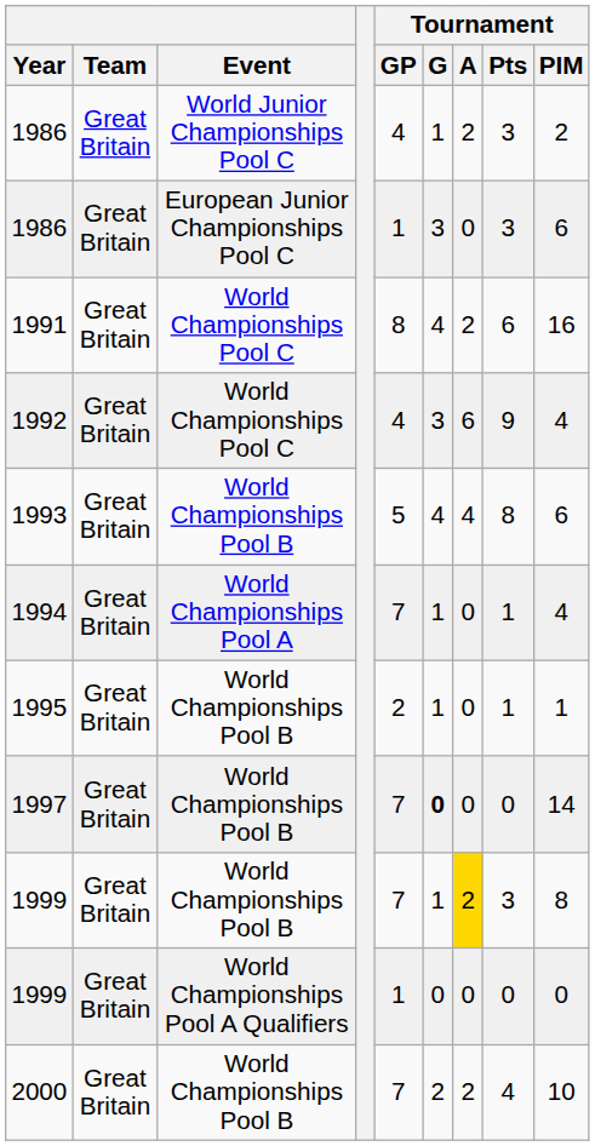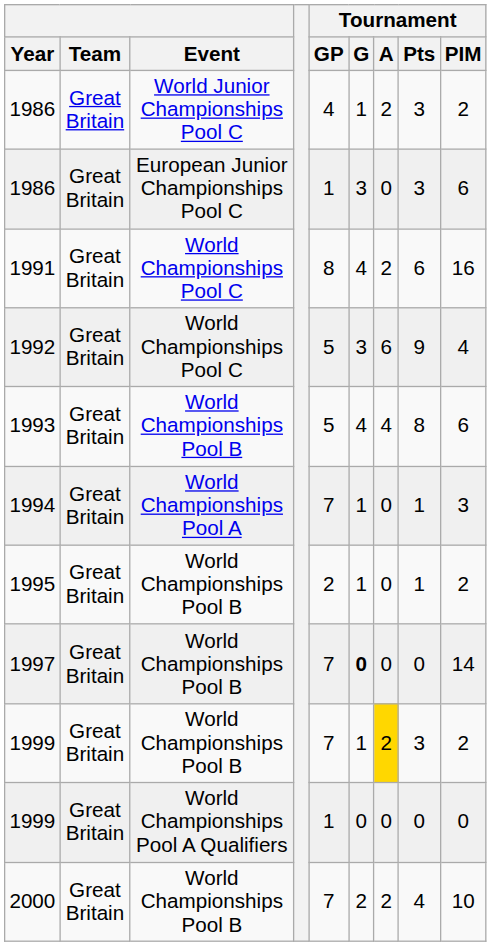1992 | Tournament / GP: 4 -> 5
1994 | Tournament / PIM: 4 -> 3
1995 | Tournament / PIM: 1 -> 2
1999 / World Championships Pool B | Tournament / PIM: 8 -> 2
